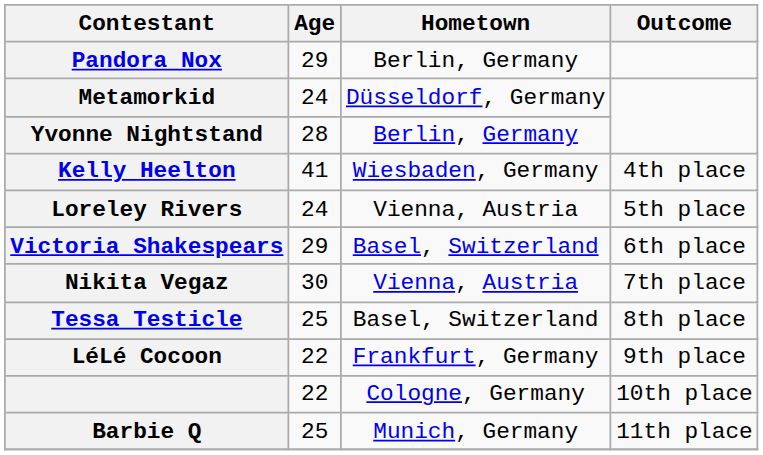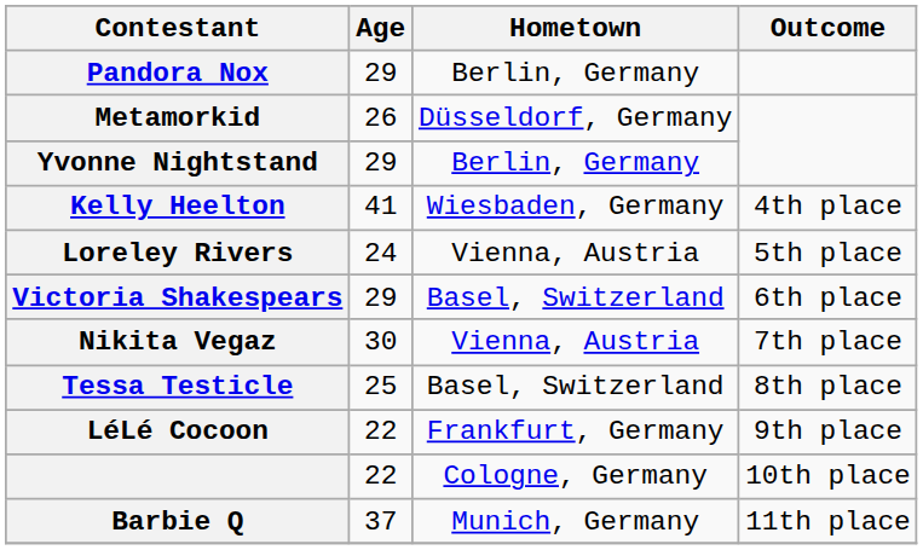Metamorkid | Age: 24 -> 26
Yvonne Nightstand | Age: 28 -> 29
Barbie Q | Age: 25 -> 37
